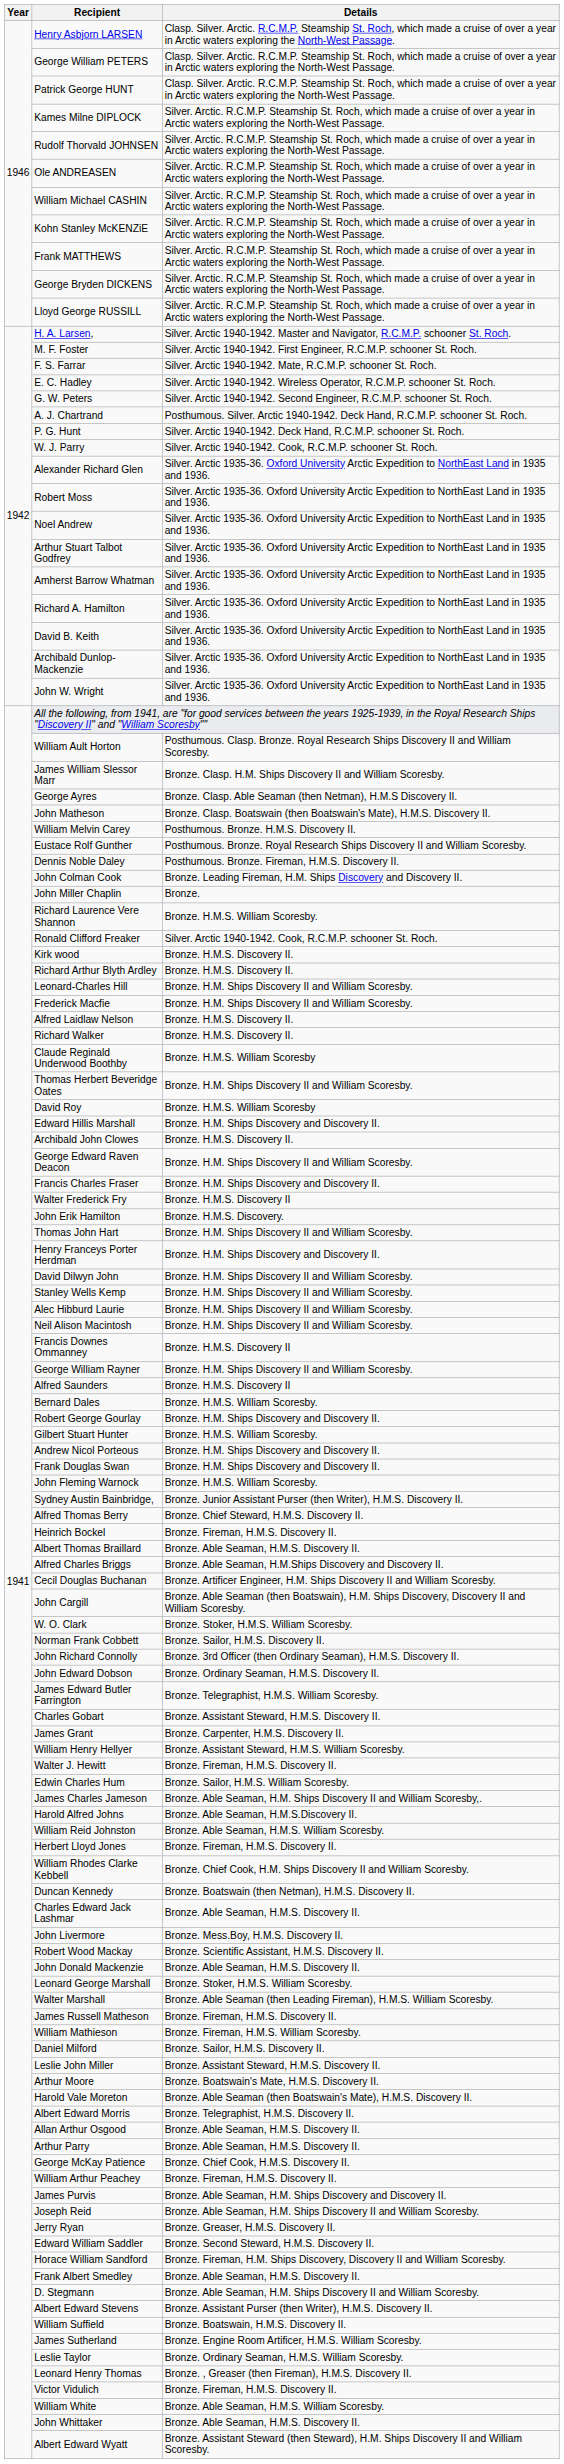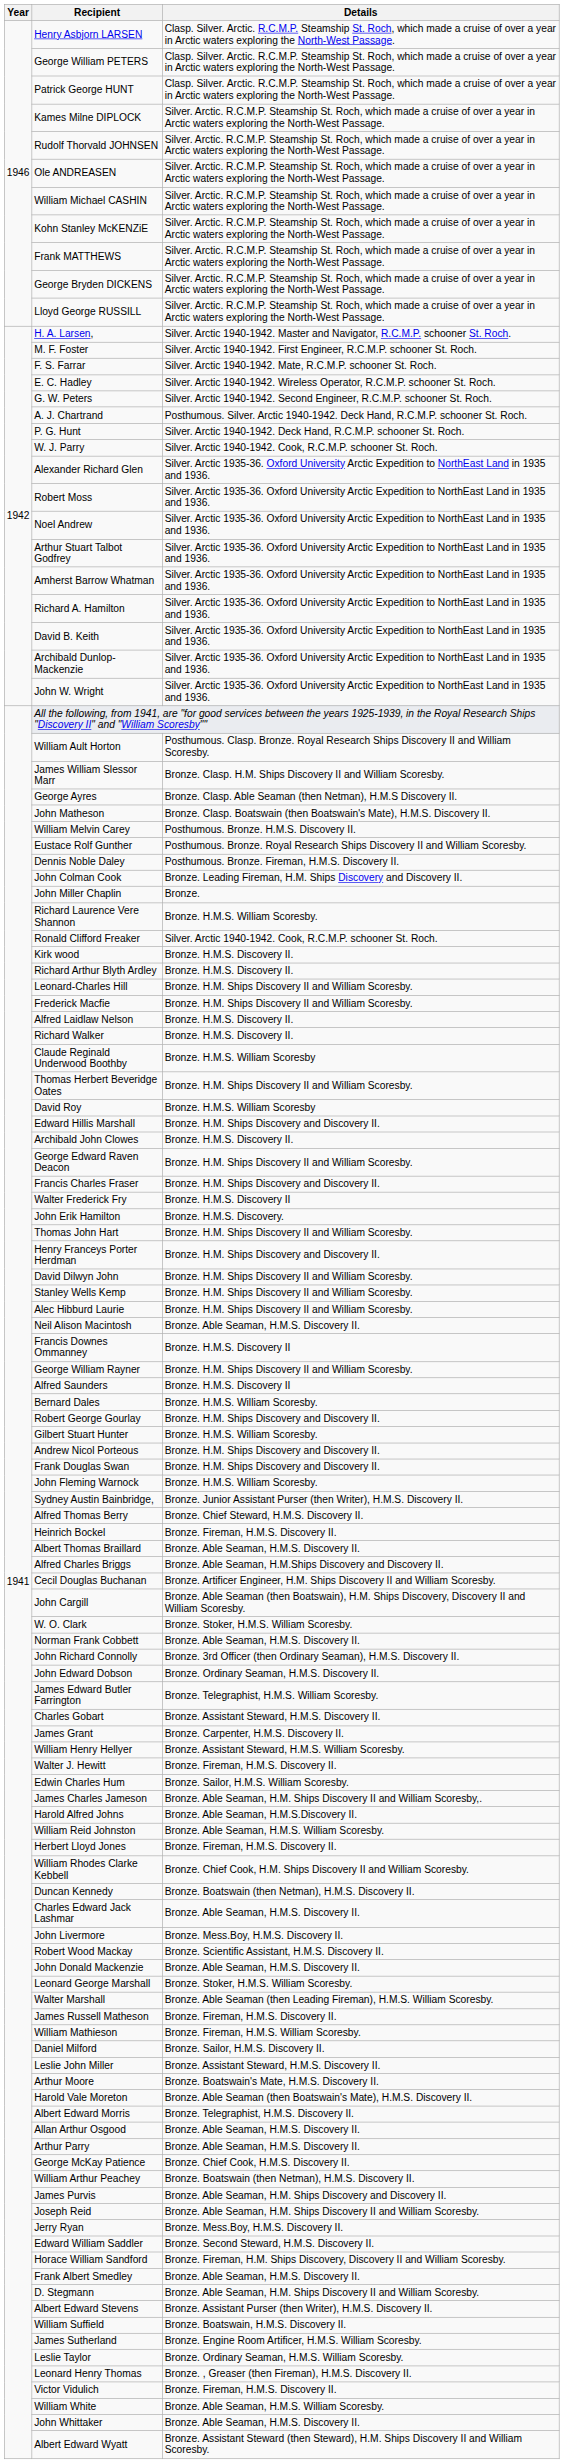Neil Alison Macintosh | Details: Bronze. H.M. Ships Discovery II and William Scoresby. -> Bronze. Able Seaman, H.M.S. Discovery II.
Norman Frank Cobbett | Details: Bronze. Sailor, H.M.S. Discovery II. -> Bronze. Able Seaman, H.M.S. Discovery II.
William Arthur Peachey | Details: Bronze. Fireman, H.M.S. Discovery II. -> Bronze. Boatswain (then Netman), H.M.S. Discovery II.
Jerry Ryan | Details: Bronze. Greaser, H.M.S. Discovery II. -> Bronze. Mess.Boy, H.M.S. Discovery II.
